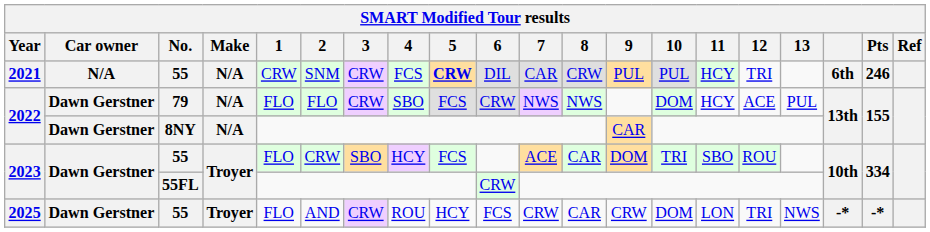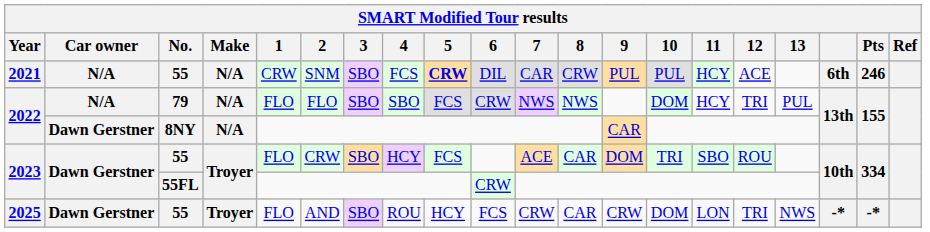2021 | 3: CRW -> SBO
2021 | 12: TRI -> ACE
2022 / 79 | Car owner: Dawn Gerstner -> N/A
2022 / 79 | 3: CRW -> SBO
2022 / 79 | 12: ACE -> TRI
2025 | 3: CRW -> SBO
